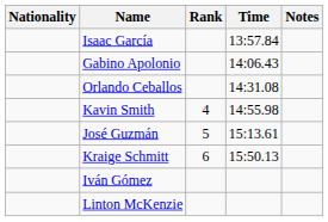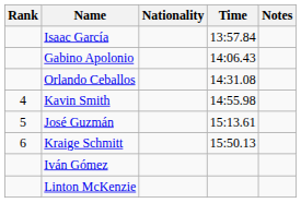columns swapped: Rank <-> Nationality
